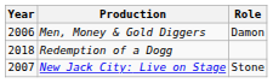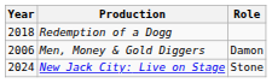rows swapped: Men, Money & Gold Diggers <-> Redemption of a Dogg
New Jack City: Live on Stage | Year: 2007 -> 2024
